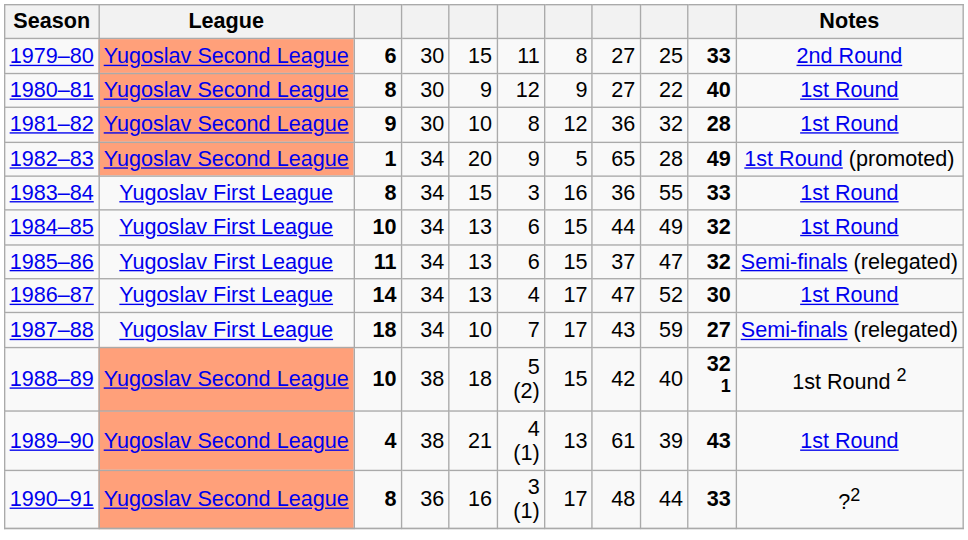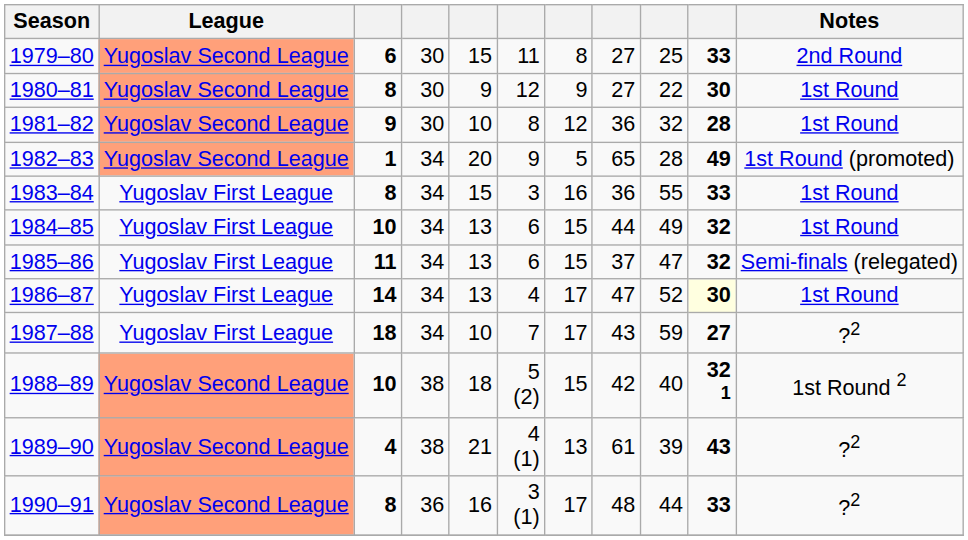1980–81 | column 10: 40 -> 30
1986–87 | column 10: no background -> lightyellow background
1987–88 | Notes: Semi-finals (relegated) -> ?2
1989–90 | Notes: 1st Round -> ?2
